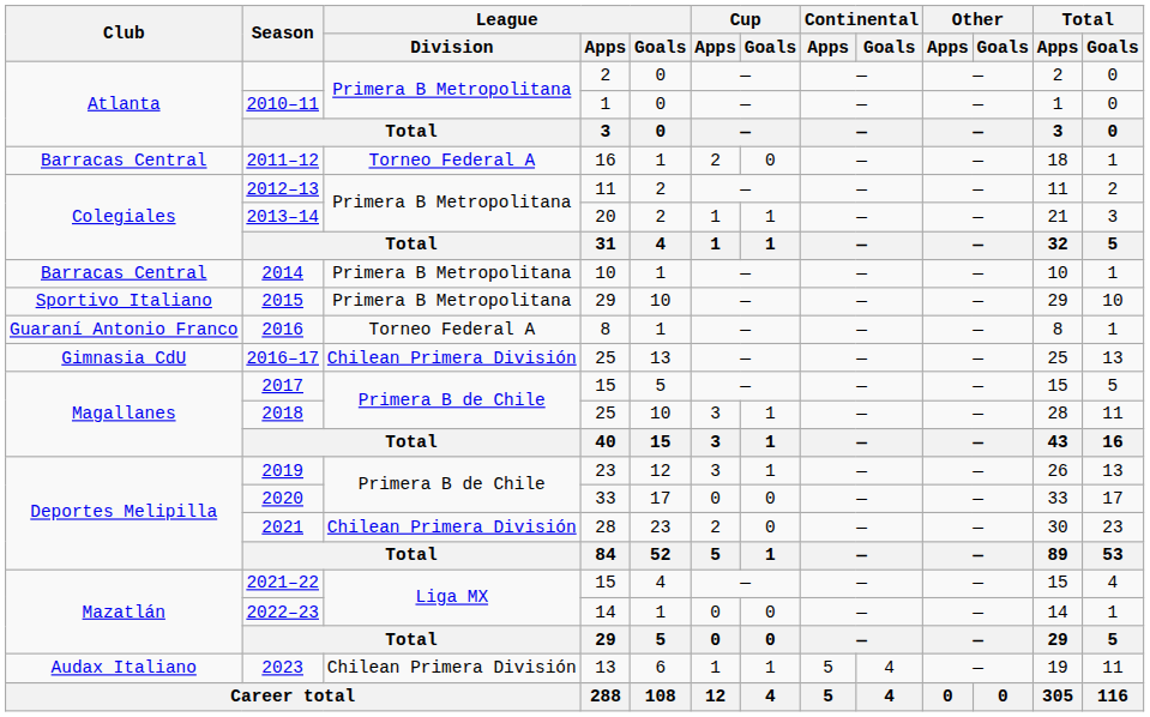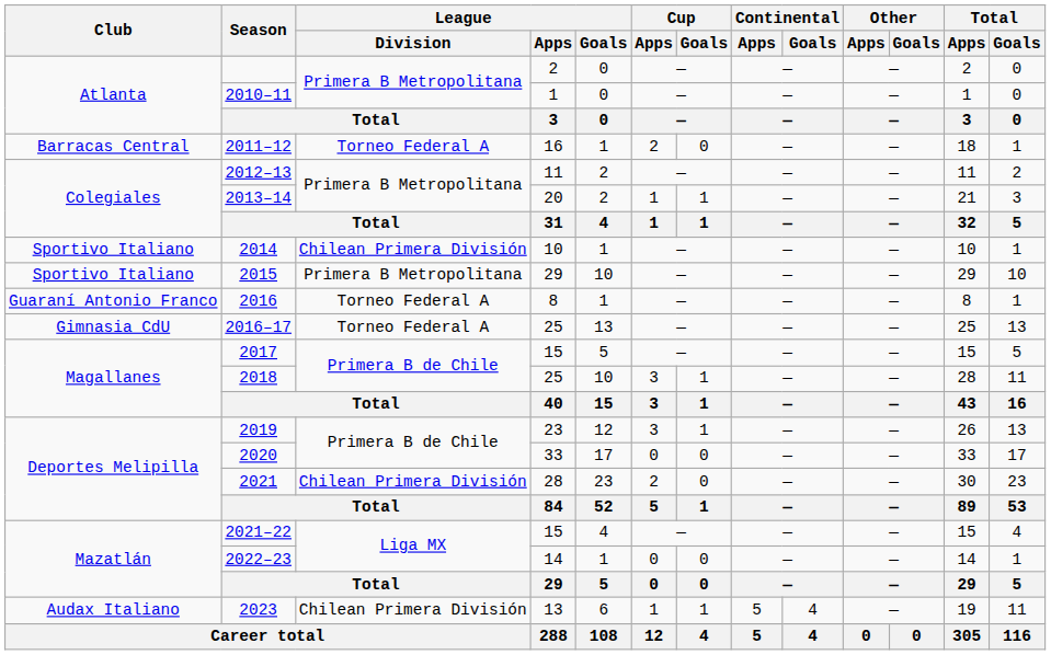2014 | Club: Barracas Central -> Sportivo Italiano
2014 | League / Division: Primera B Metropolitana -> Chilean Primera División
2016–17 | League / Division: Chilean Primera División -> Torneo Federal A
